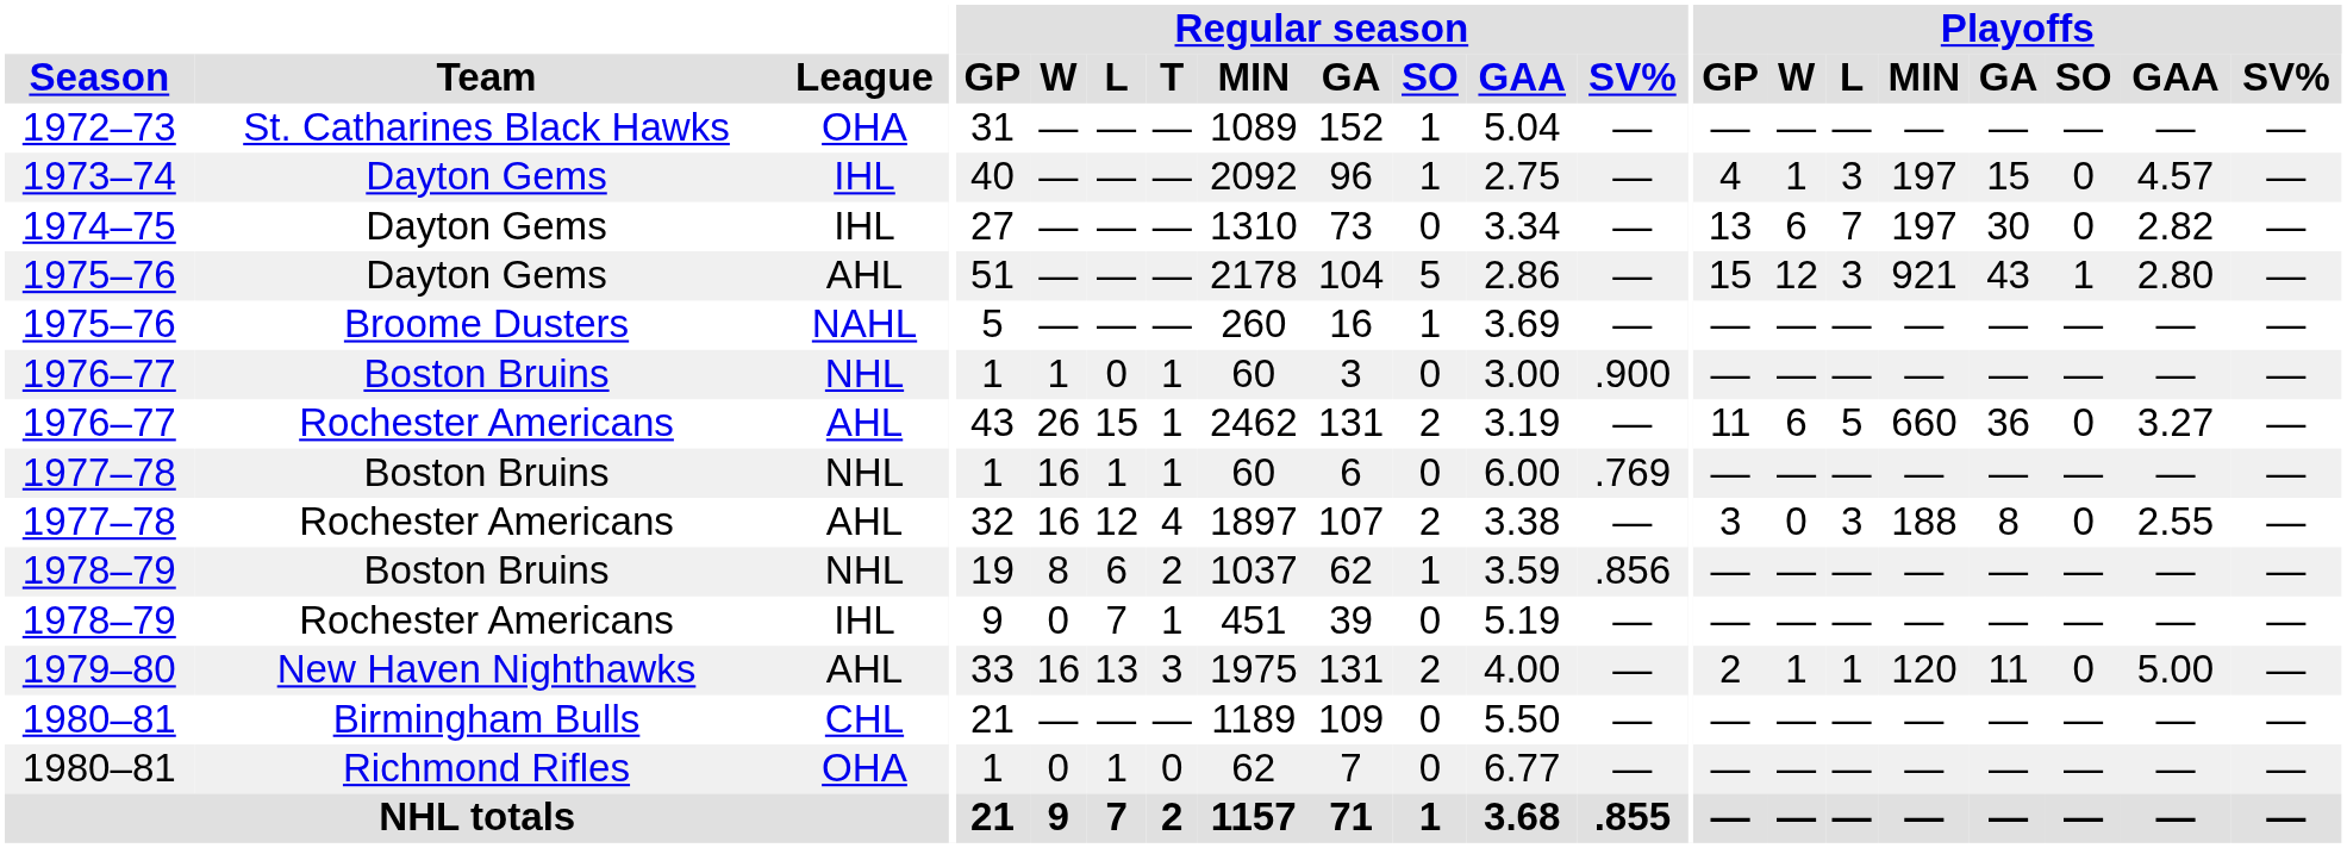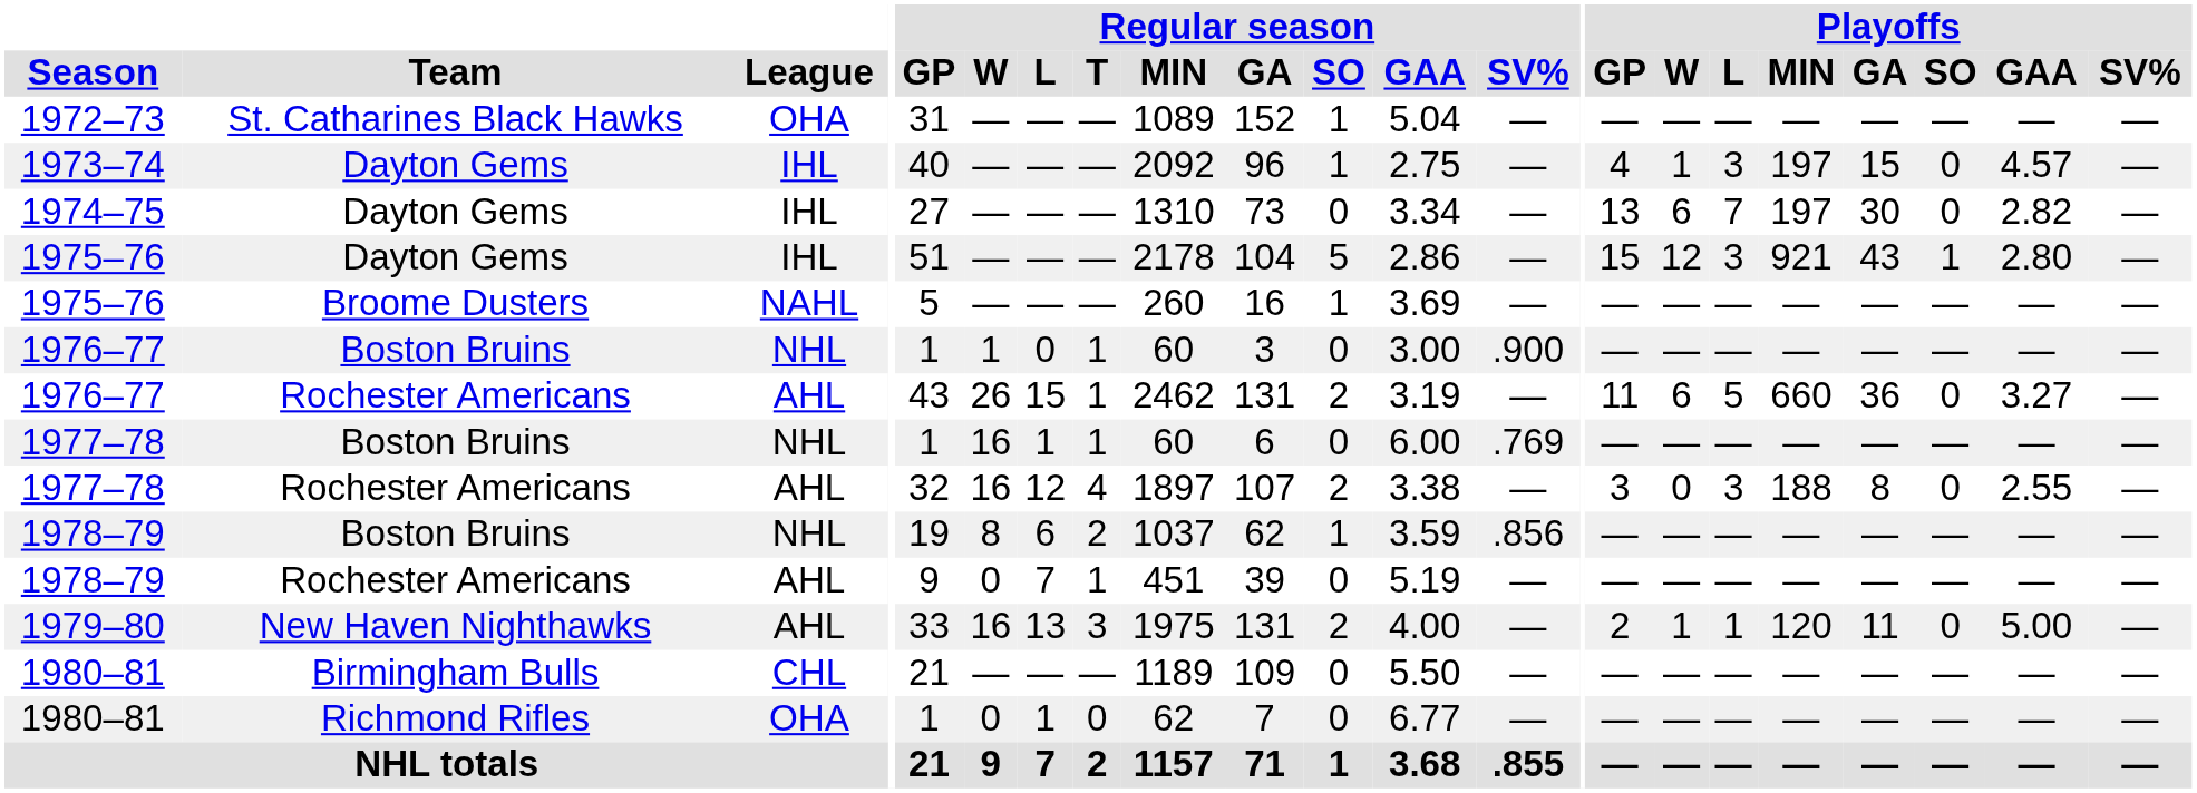1975–76 / Dayton Gems | League: AHL -> IHL
1978–79 / Rochester Americans | League: IHL -> AHL
